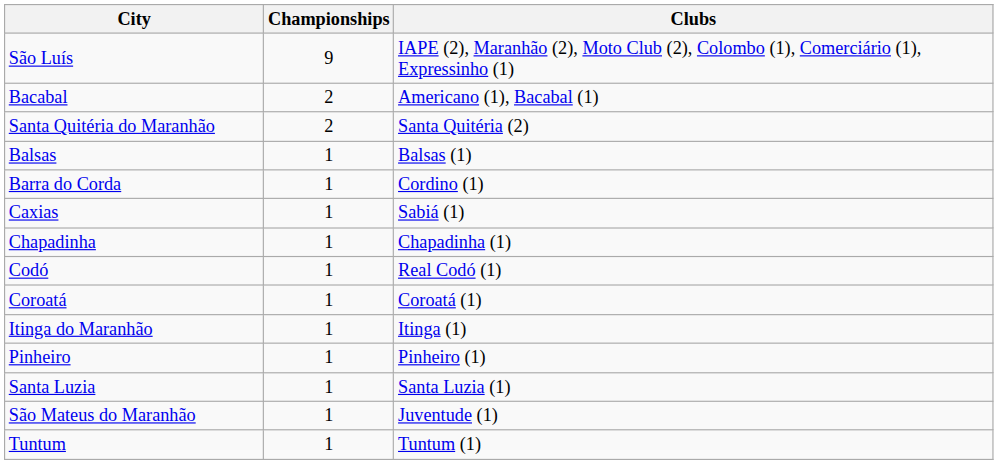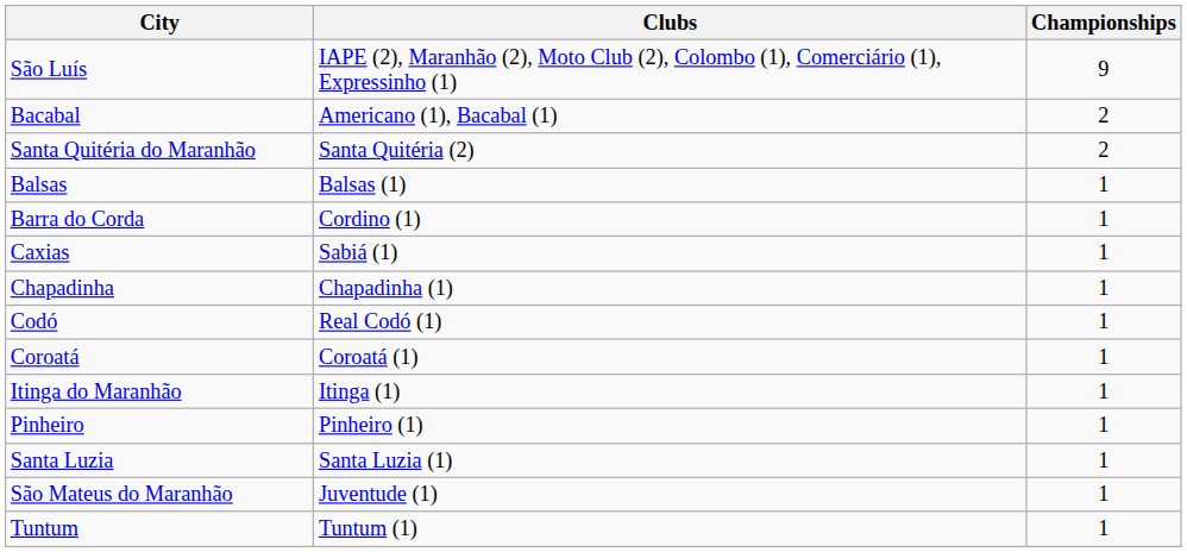columns swapped: Championships <-> Clubs
